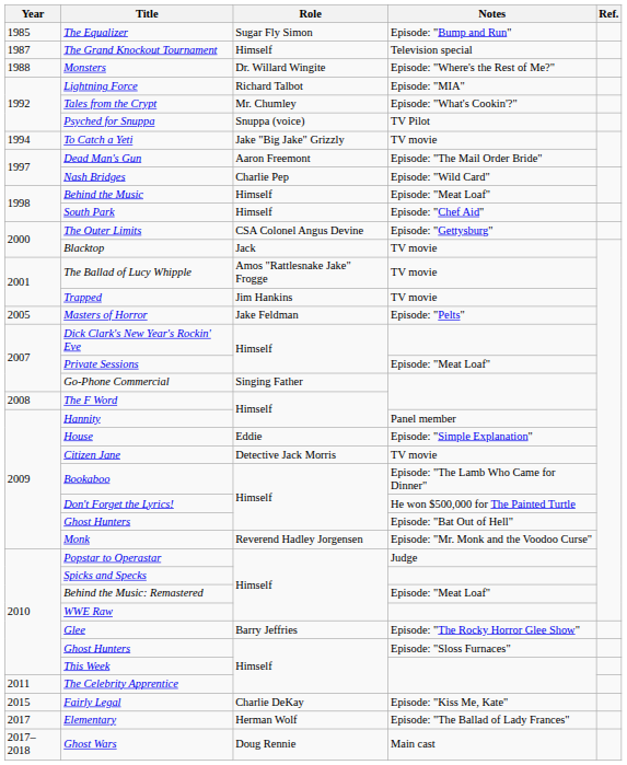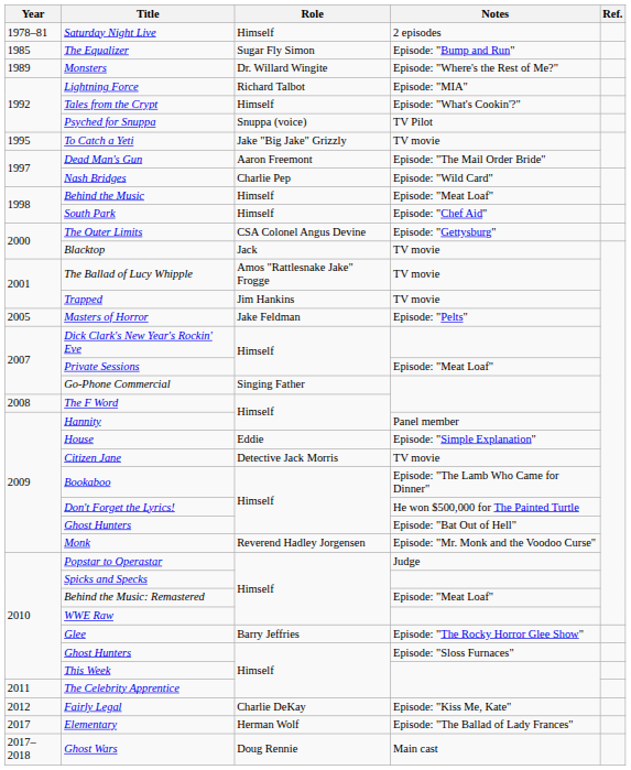+ row: 1978–81 | Saturday Night Live | Himself | 2 episodes
- row: 1987 | The Grand Knockout Tournament | Himself | Television special
Monsters | Year: 1988 -> 1989
Tales from the Crypt | Role: Mr. Chumley -> Himself
To Catch a Yeti | Year: 1994 -> 1995
Fairly Legal | Year: 2015 -> 2012
